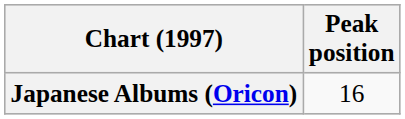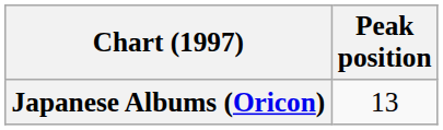Japanese Albums (Oricon) | Peak position: 16 -> 13
